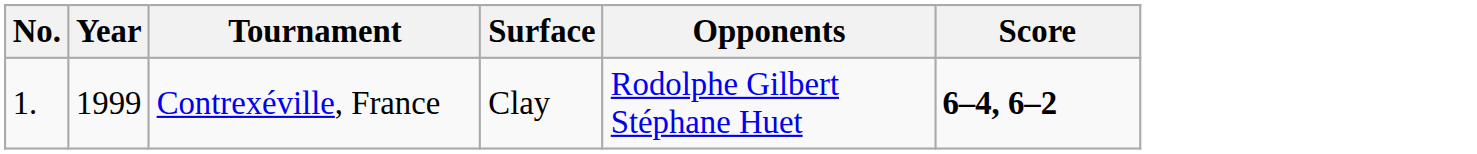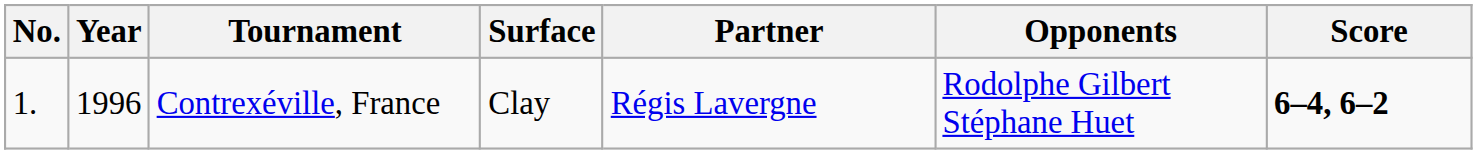+ column: Partner | Régis Lavergne
Contrexéville, France | Year: 1999 -> 1996
